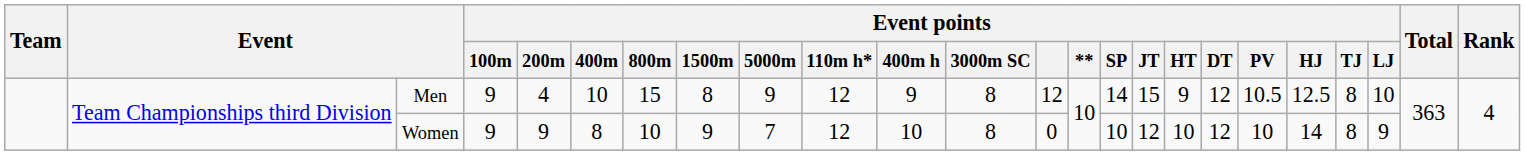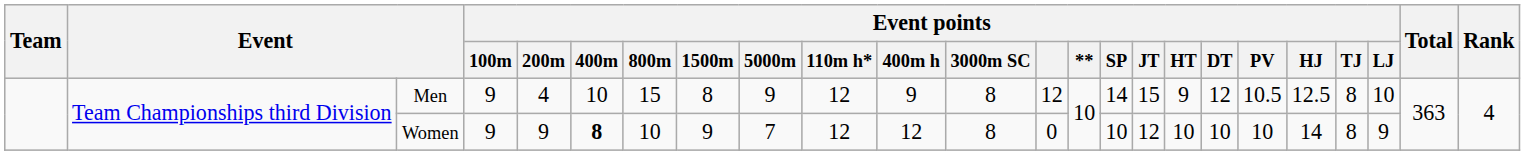Women | Event points / 400m: normal -> bold
Women | Event points / 400m h: 10 -> 12
Women | Event points / DT: 12 -> 10
